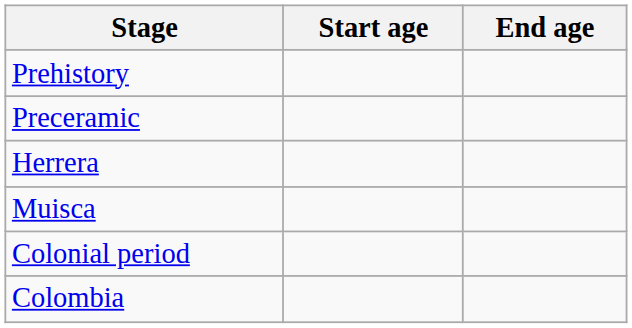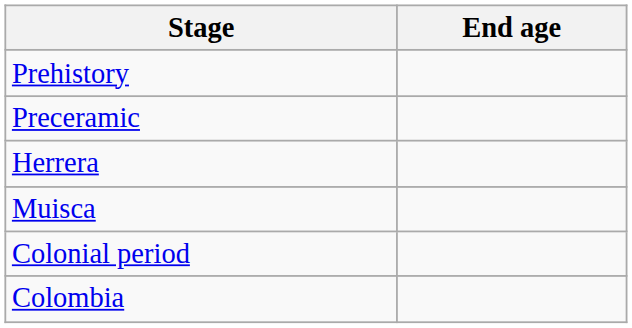- column: Start age
